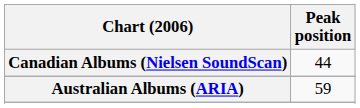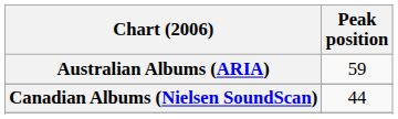rows swapped: Australian Albums (ARIA) <-> Canadian Albums (Nielsen SoundScan)
